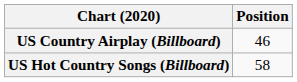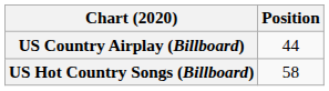US Country Airplay (Billboard) | Position: 46 -> 44
